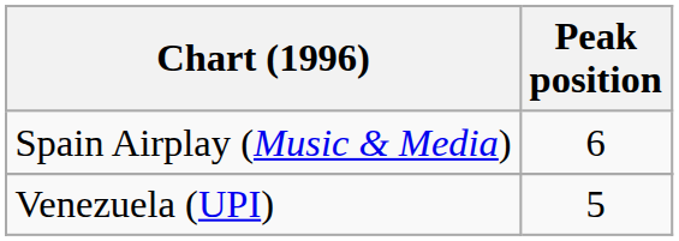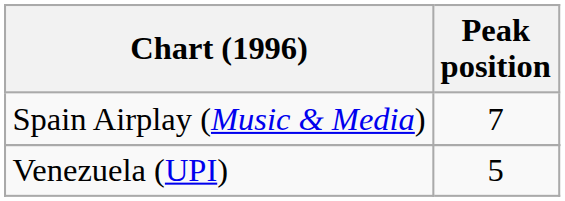Spain Airplay (Music & Media) | Peak position: 6 -> 7
